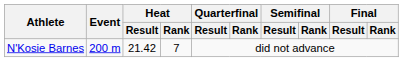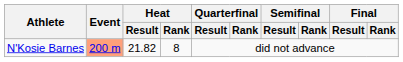N'Kosie Barnes | Event: no background -> lightsalmon background
N'Kosie Barnes | Heat / Result: 21.42 -> 21.82
N'Kosie Barnes | Heat / Rank: 7 -> 8
